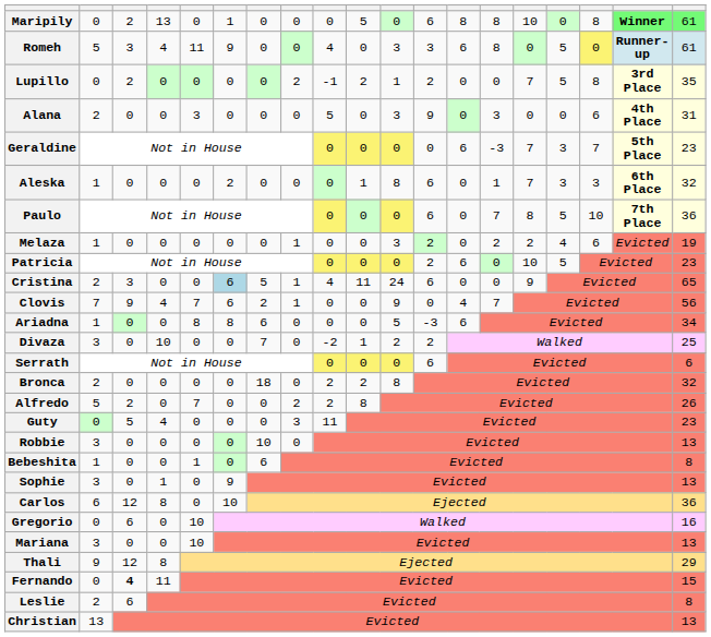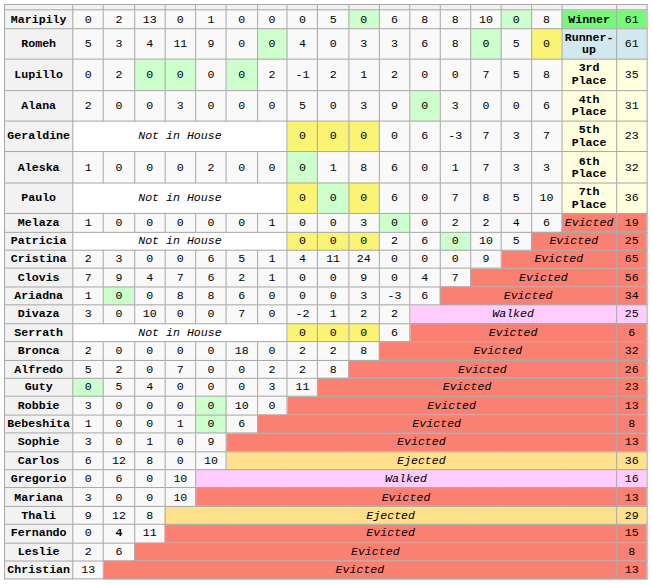Melaza | column 12: 2 -> 0
Patricia | column 19: 23 -> 25
Cristina | column 6: lightblue background -> no background
Cristina | column 12: 6 -> 0
Ariadna | column 11: 5 -> 3
